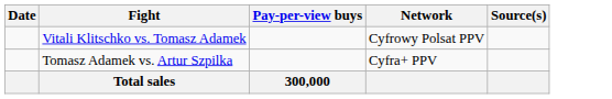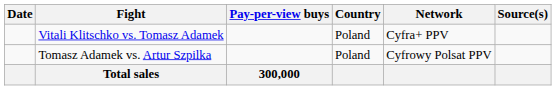+ column: Country | Poland | Poland
Vitali Klitschko vs. Tomasz Adamek | Network: Cyfrowy Polsat PPV -> Cyfra+ PPV
Tomasz Adamek vs. Artur Szpilka | Network: Cyfra+ PPV -> Cyfrowy Polsat PPV
